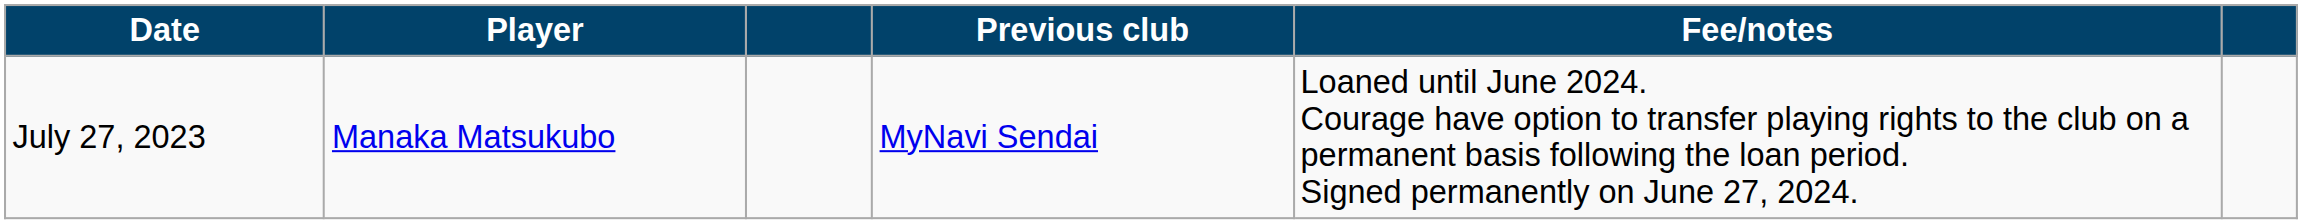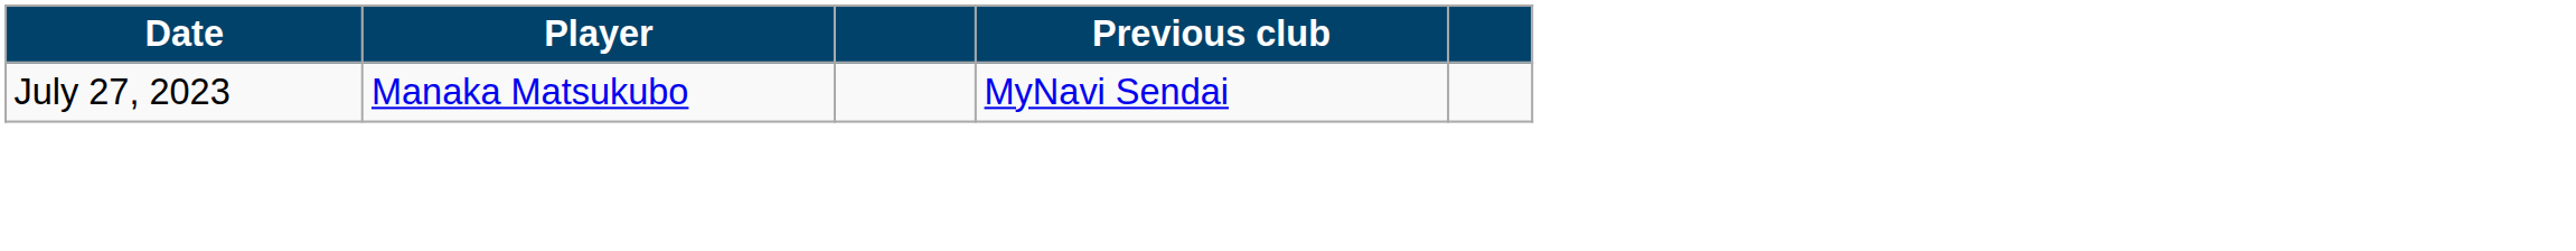- column: Fee/notes | Loaned until June 2024. Courage have option to transfer playing rights to the club on a permanent basis following the loan period. Signed permanently on June 27, 2024.
